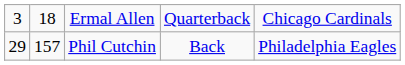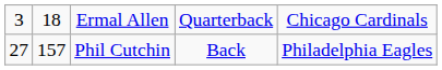Phil Cutchin | column 1: 29 -> 27
